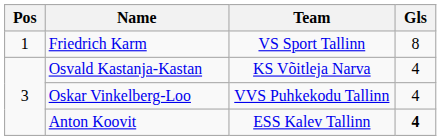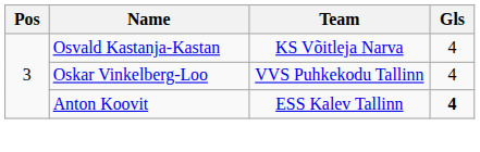- row: 1 | Friedrich Karm | VS Sport Tallinn | 8
